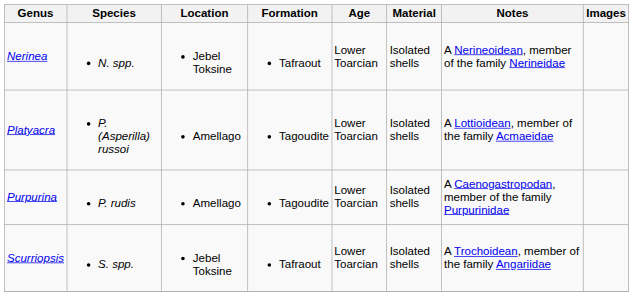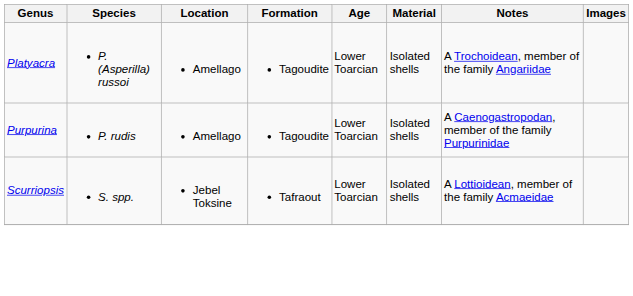- row: Nerinea | N. spp. | Jebel Toksine | Tafraout | Lower Toarcian | Isolated shells | A Nerineoidean, member of the family Nerineidae
Platyacra | Notes: A Lottioidean, member of the family Acmaeidae -> A Trochoidean, member of the family Angariidae
Scurriopsis | Notes: A Trochoidean, member of the family Angariidae -> A Lottioidean, member of the family Acmaeidae
